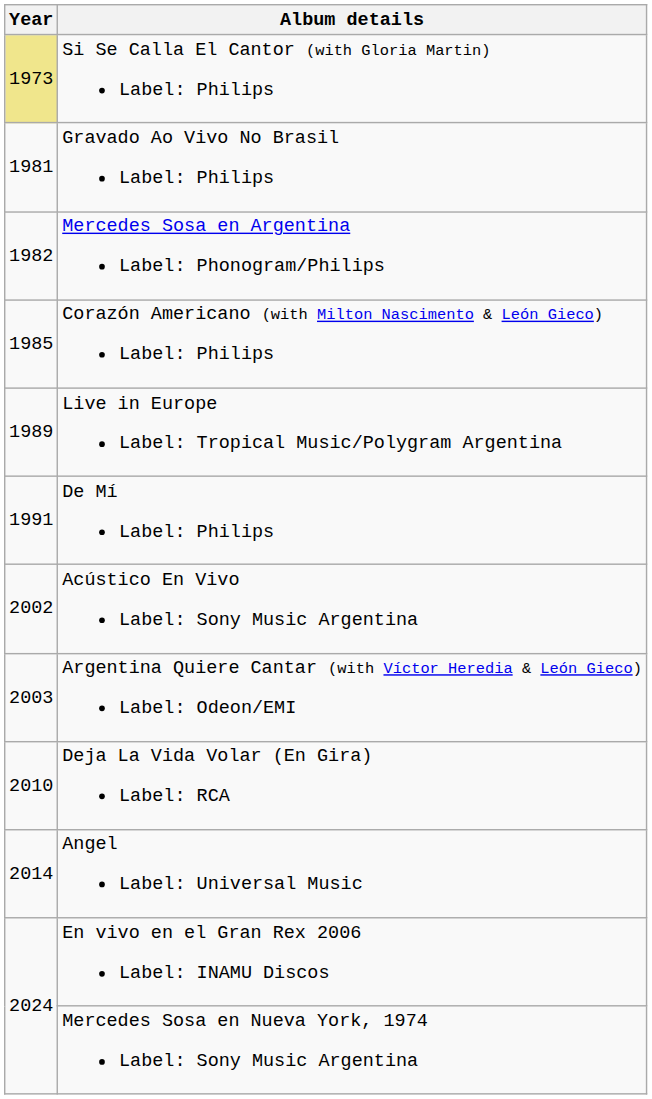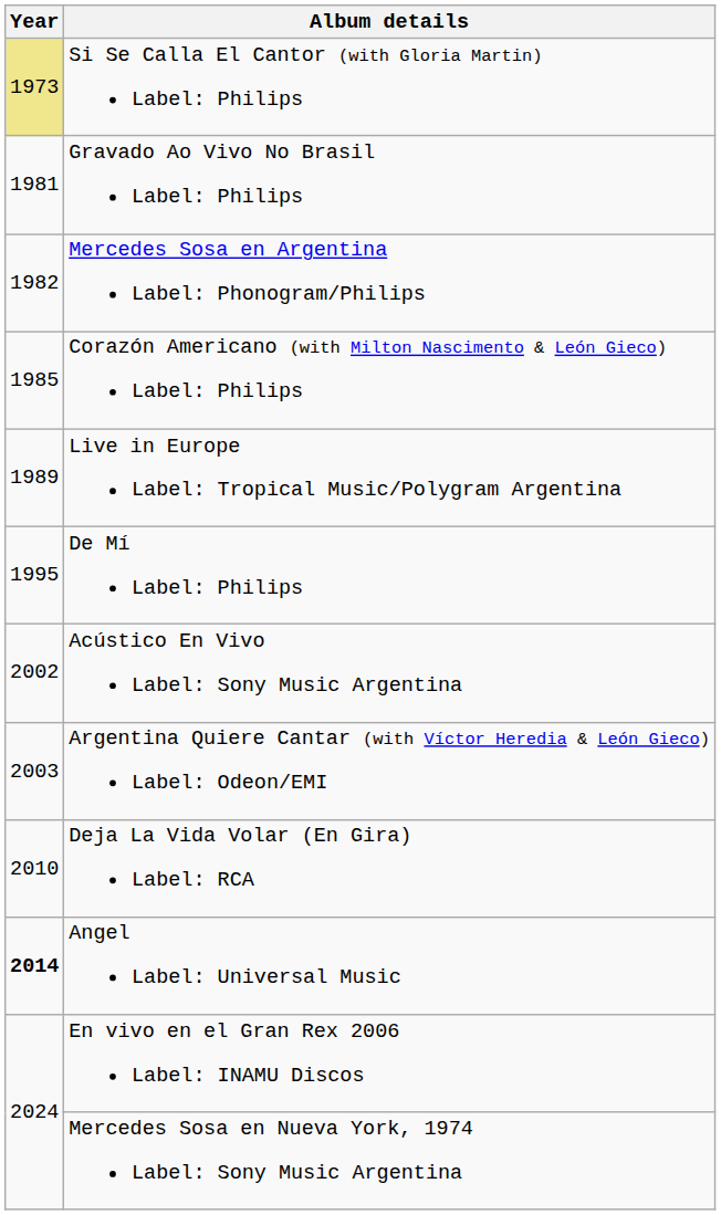De Mí Label: Philips | Year: 1991 -> 1995
Angel Label: Universal Music | Year: normal -> bold
